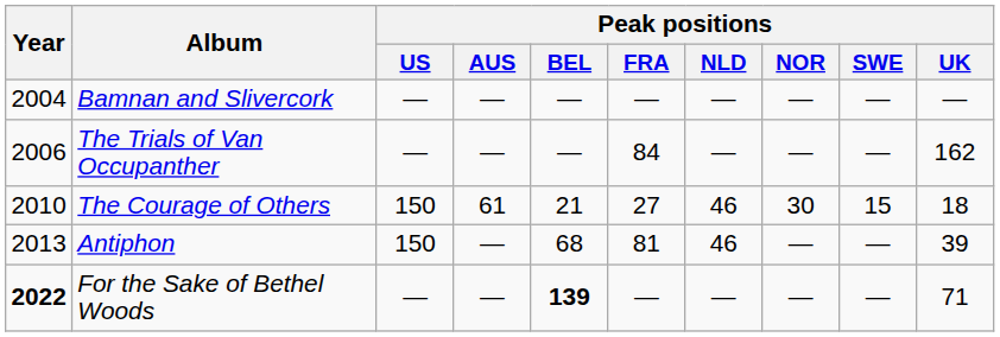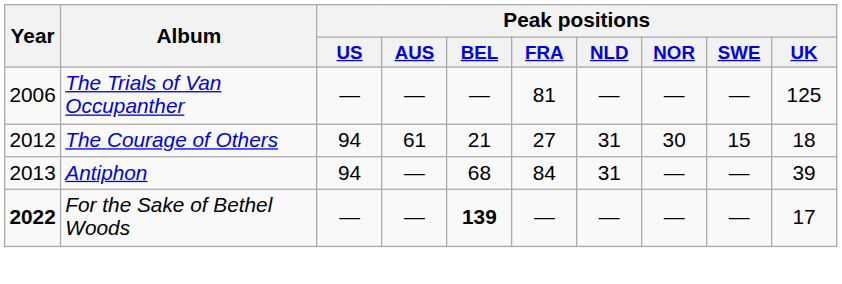- row: 2004 | Bamnan and Slivercork | — | — | — | — | — | — | — | —
The Trials of Van Occupanther | Peak positions / FRA: 84 -> 81
The Trials of Van Occupanther | Peak positions / UK: 162 -> 125
The Courage of Others | Year: 2010 -> 2012
The Courage of Others | Peak positions / US: 150 -> 94
The Courage of Others | Peak positions / NLD: 46 -> 31
Antiphon | Peak positions / US: 150 -> 94
Antiphon | Peak positions / FRA: 81 -> 84
Antiphon | Peak positions / NLD: 46 -> 31
For the Sake of Bethel Woods | Peak positions / UK: 71 -> 17
